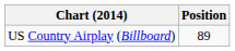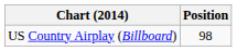US Country Airplay (Billboard) | Position: 89 -> 98
